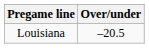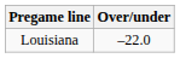Louisiana | Over/under: –20.5 -> –22.0
